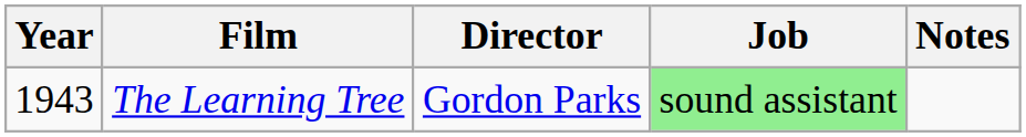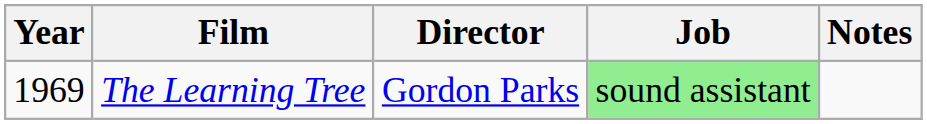The Learning Tree | Year: 1943 -> 1969
